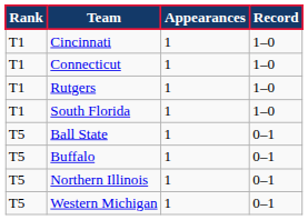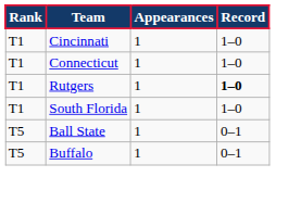Rutgers | Record: normal -> bold
- row: T5 | Northern Illinois | 1 | 0–1
- row: T5 | Western Michigan | 1 | 0–1
